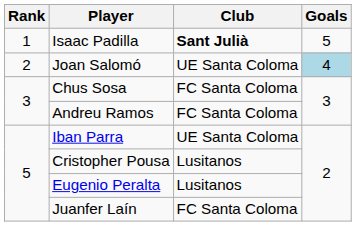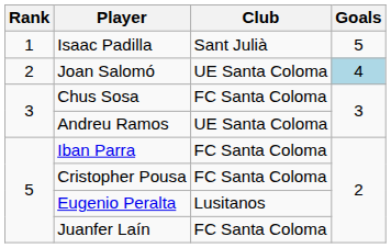Isaac Padilla | Club: bold -> normal
Andreu Ramos | Club: FC Santa Coloma -> UE Santa Coloma
Iban Parra | Club: UE Santa Coloma -> FC Santa Coloma
Cristopher Pousa | Club: Lusitanos -> FC Santa Coloma
